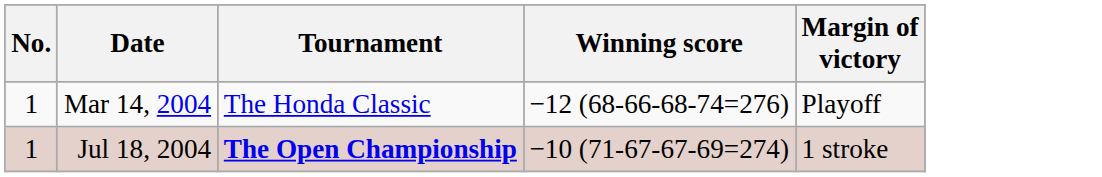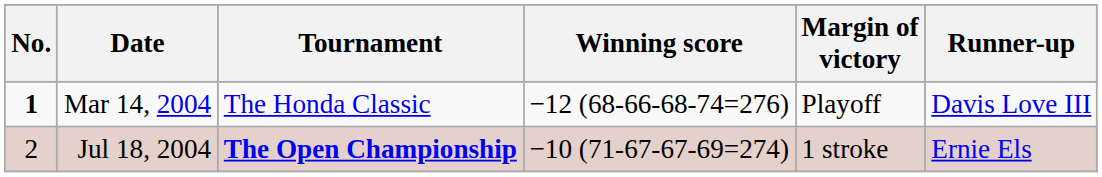+ column: Runner-up | Davis Love III | Ernie Els
Mar 14, 2004 | No.: normal -> bold
Jul 18, 2004 | No.: 1 -> 2
